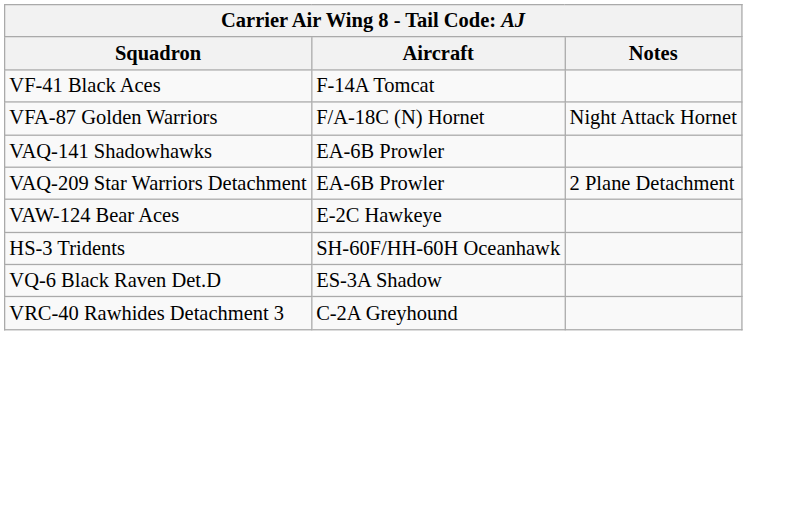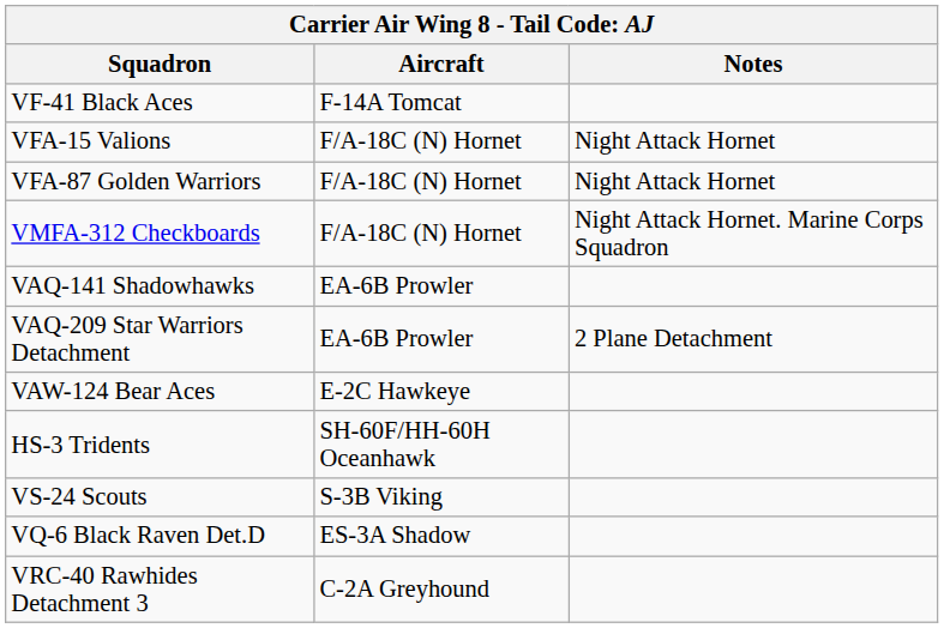+ row: VFA-15 Valions | F/A-18C (N) Hornet | Night Attack Hornet
+ row: VMFA-312 Checkboards | F/A-18C (N) Hornet | Night Attack Hornet. Marine Corps Squadron
+ row: VS-24 Scouts | S-3B Viking
